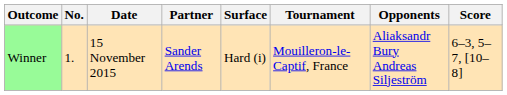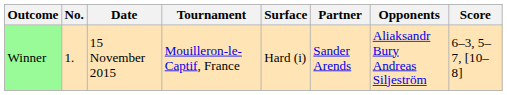columns swapped: Tournament <-> Partner
